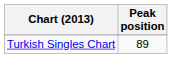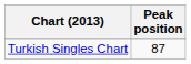Turkish Singles Chart | Peak position: 89 -> 87
